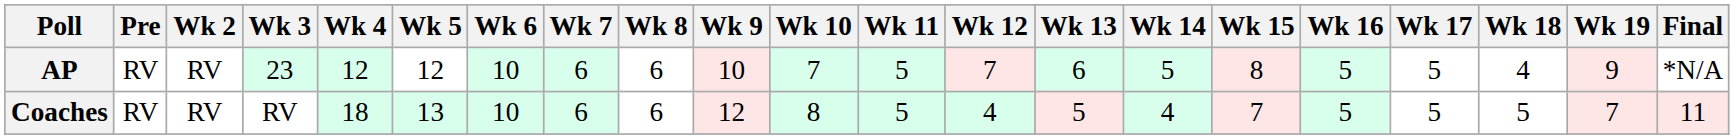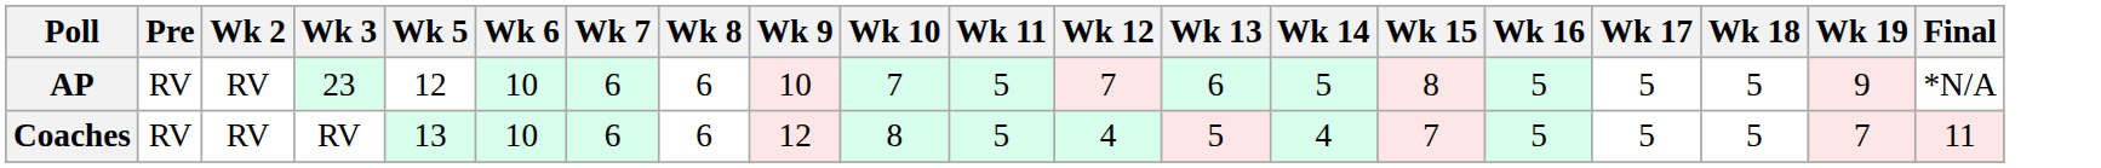- column: Wk 4 | 12 | 18
AP | Wk 18: 4 -> 5
